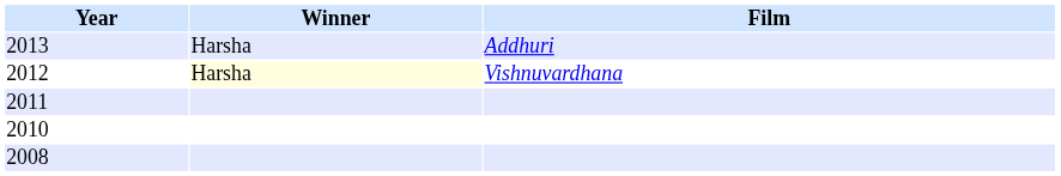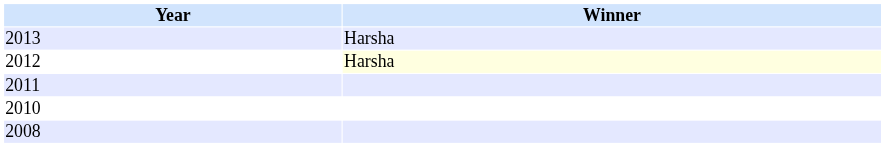- column: Film | Addhuri | Vishnuvardhana
